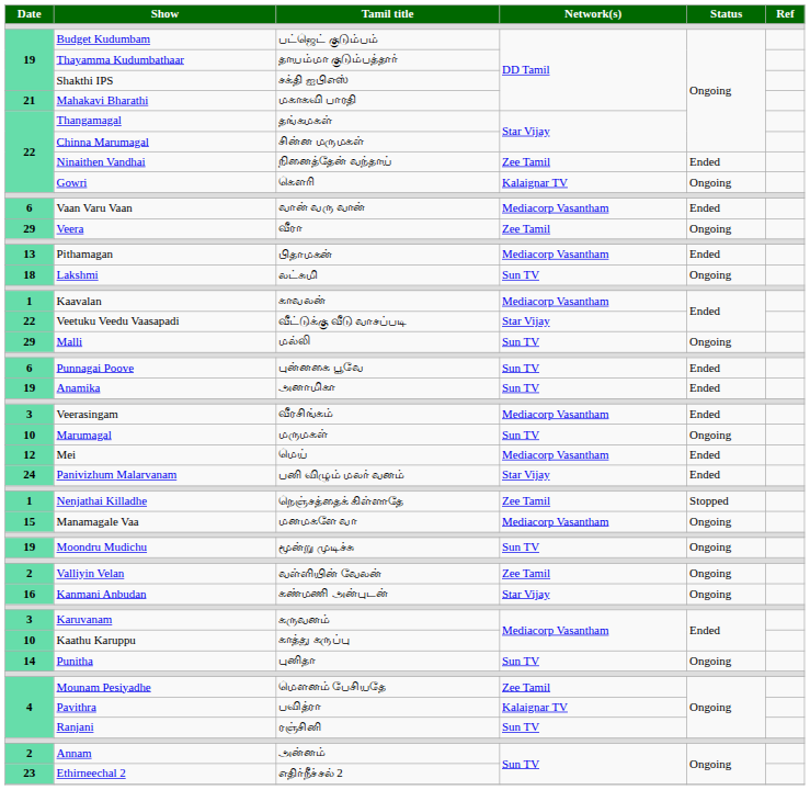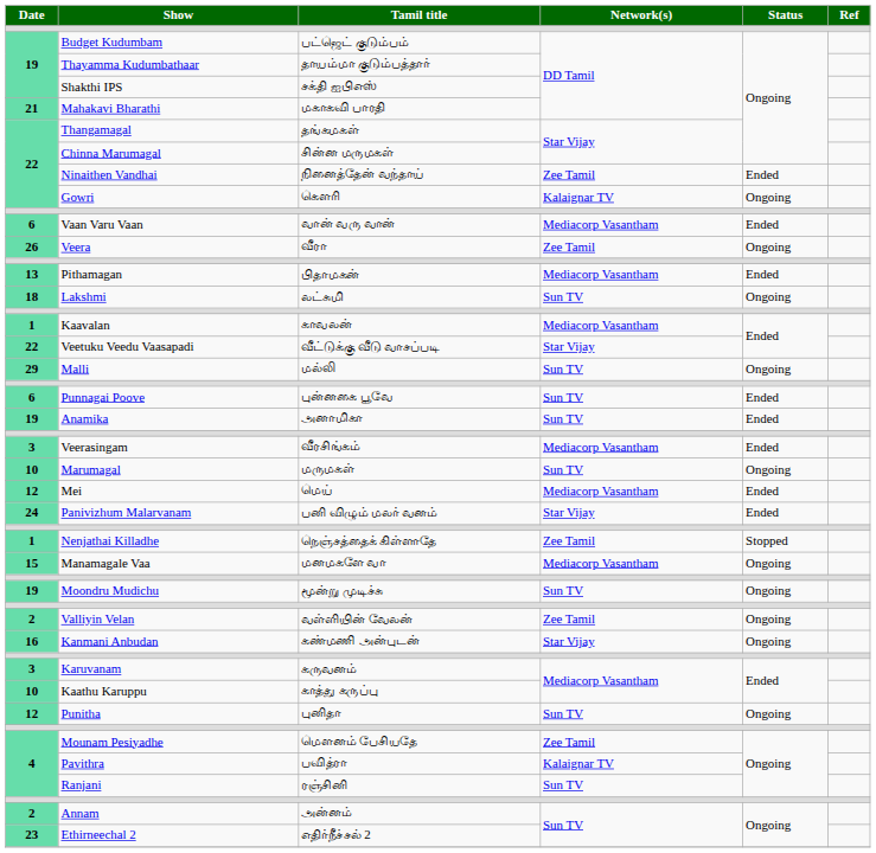Veera | Date: 29 -> 26
Punitha | Date: 14 -> 12
